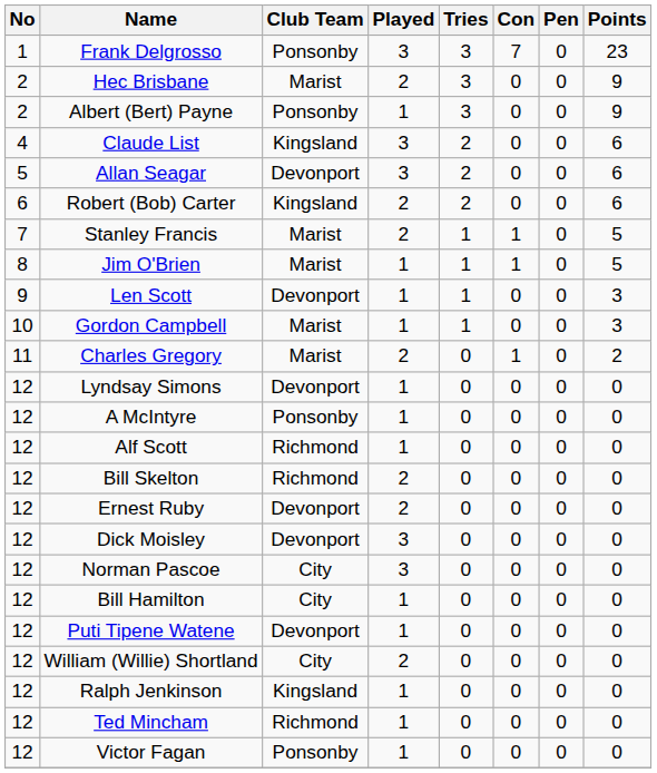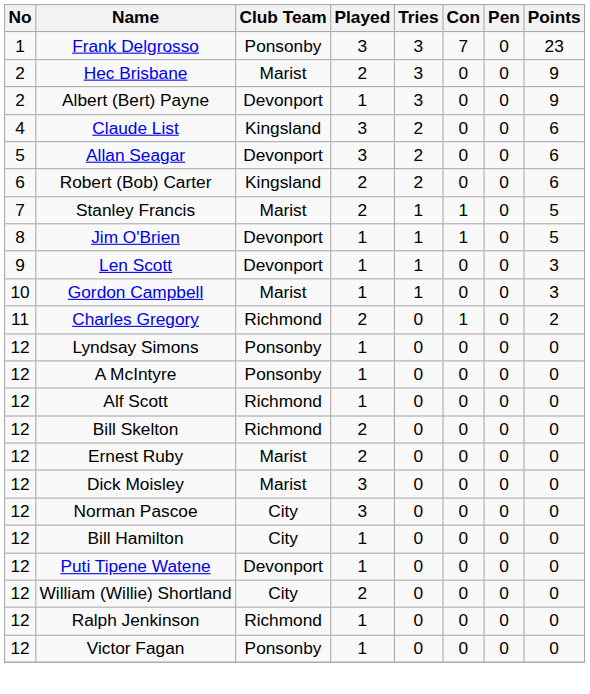Albert (Bert) Payne | Club Team: Ponsonby -> Devonport
Jim O'Brien | Club Team: Marist -> Devonport
Charles Gregory | Club Team: Marist -> Richmond
Lyndsay Simons | Club Team: Devonport -> Ponsonby
Ernest Ruby | Club Team: Devonport -> Marist
Dick Moisley | Club Team: Devonport -> Marist
Ralph Jenkinson | Club Team: Kingsland -> Richmond
- row: 12 | Ted Mincham | Richmond | 1 | 0 | 0 | 0 | 0
